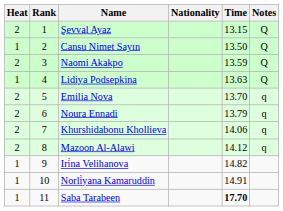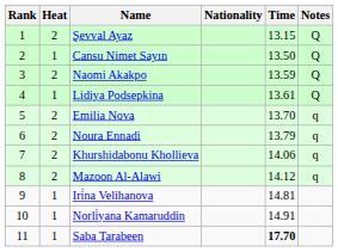columns swapped: Rank <-> Heat
Lidiya Podsepkina | Time: 13.63 -> 13.61
Iri̇na Velihanova | Time: 14.82 -> 14.81
